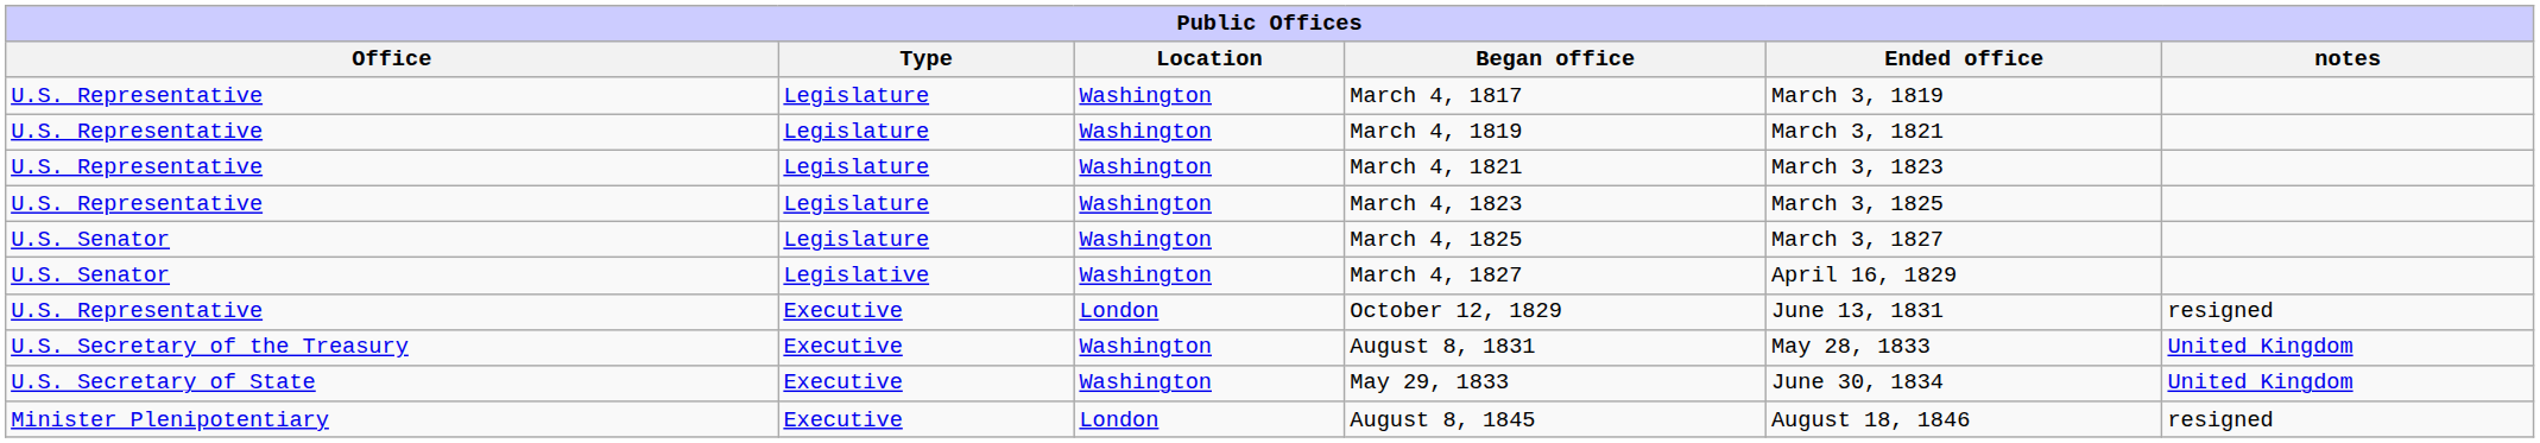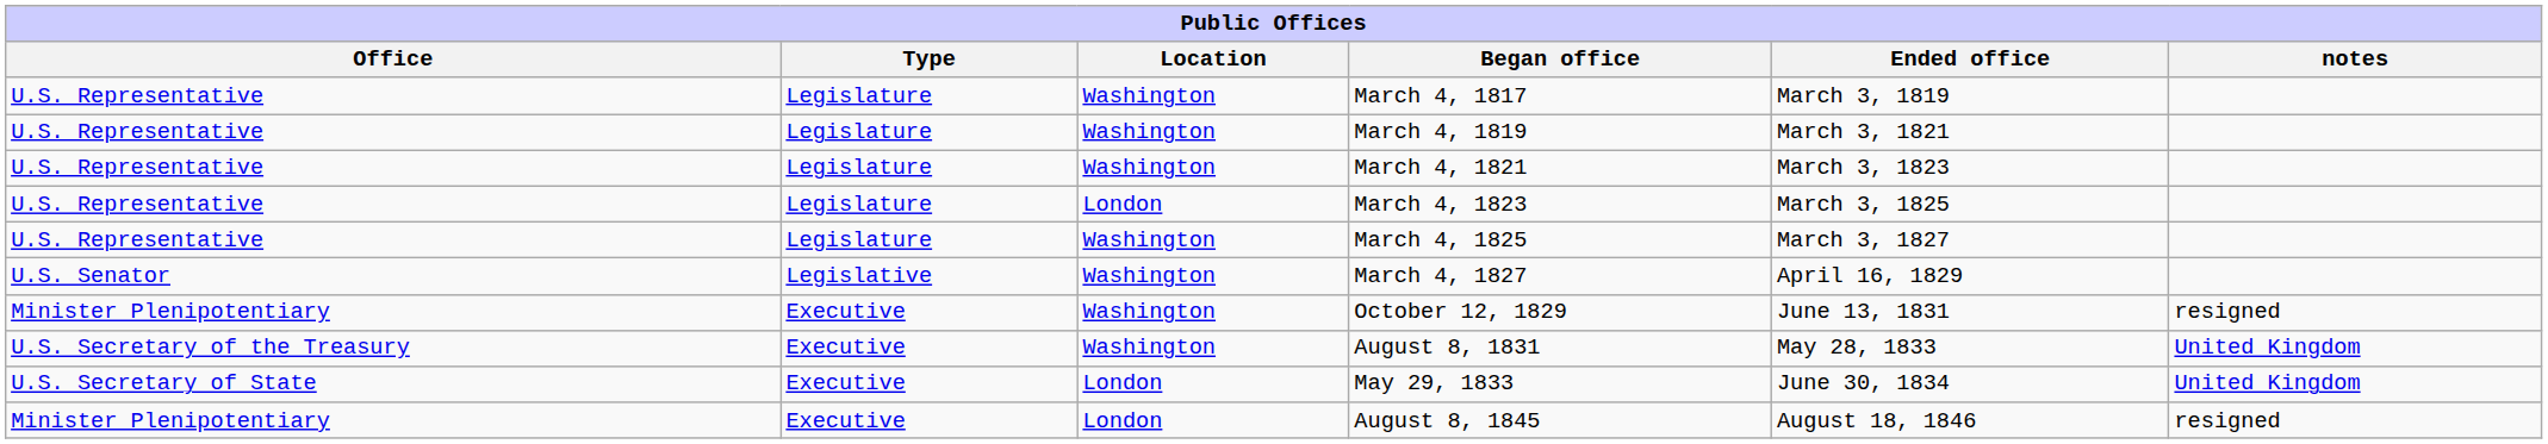March 4, 1823 | Location: Washington -> London
March 4, 1825 | Office: U.S. Senator -> U.S. Representative
October 12, 1829 | Office: U.S. Representative -> Minister Plenipotentiary
October 12, 1829 | Location: London -> Washington
May 29, 1833 | Location: Washington -> London
